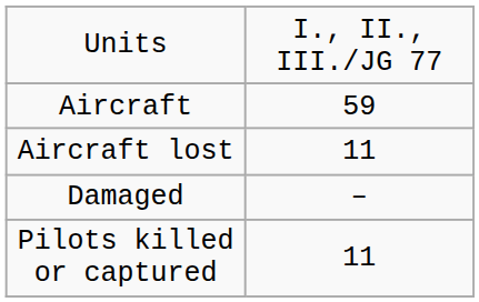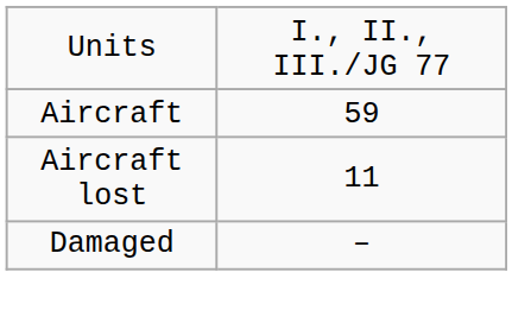- row: Pilots killed or captured | 11
